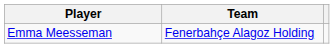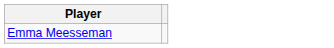- column: Team | Fenerbahçe Alagoz Holding
